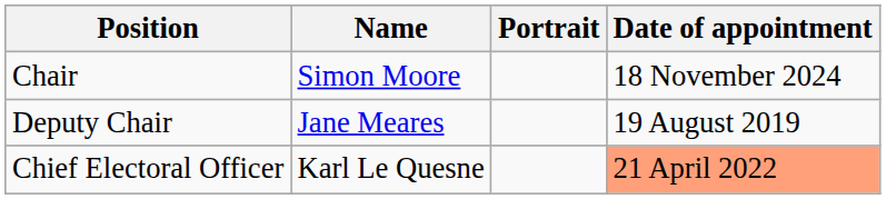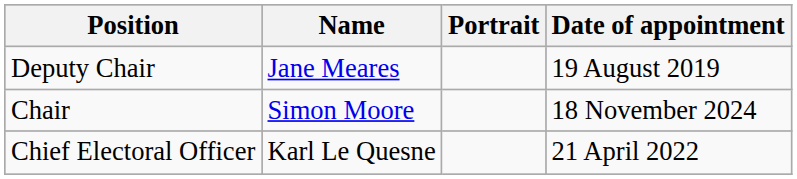rows swapped: Chair <-> Deputy Chair
Chief Electoral Officer | Date of appointment: lightsalmon background -> no background
